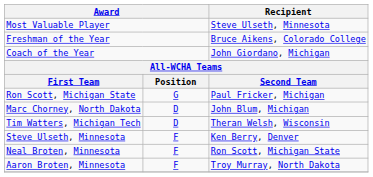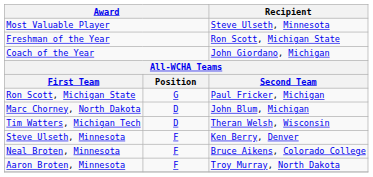Freshman of the Year | Recipient: Bruce Aikens, Colorado College -> Ron Scott, Michigan State
Neal Broten, Minnesota | Recipient: Ron Scott, Michigan State -> Bruce Aikens, Colorado College
